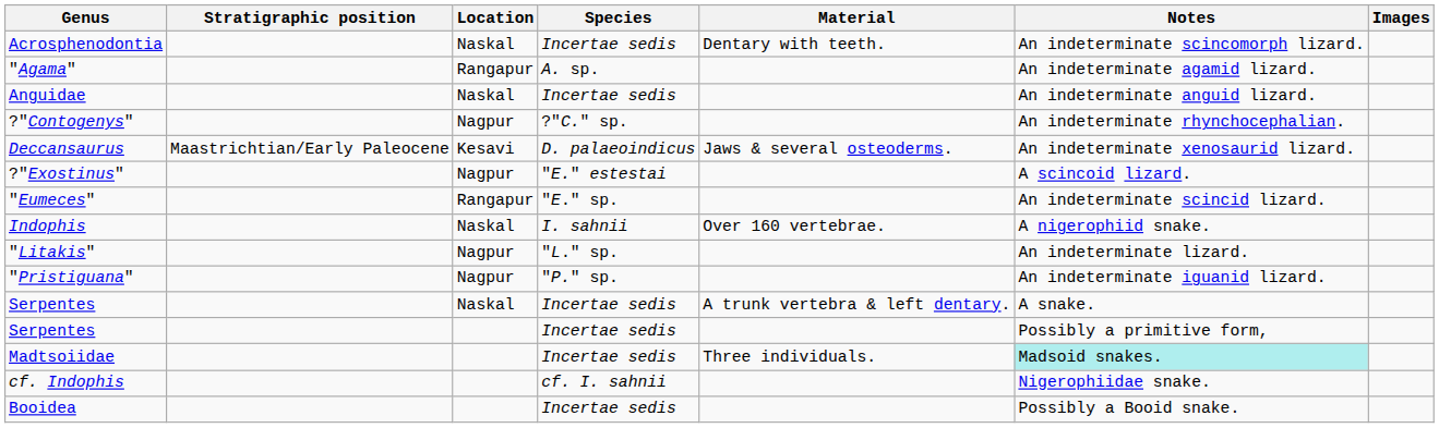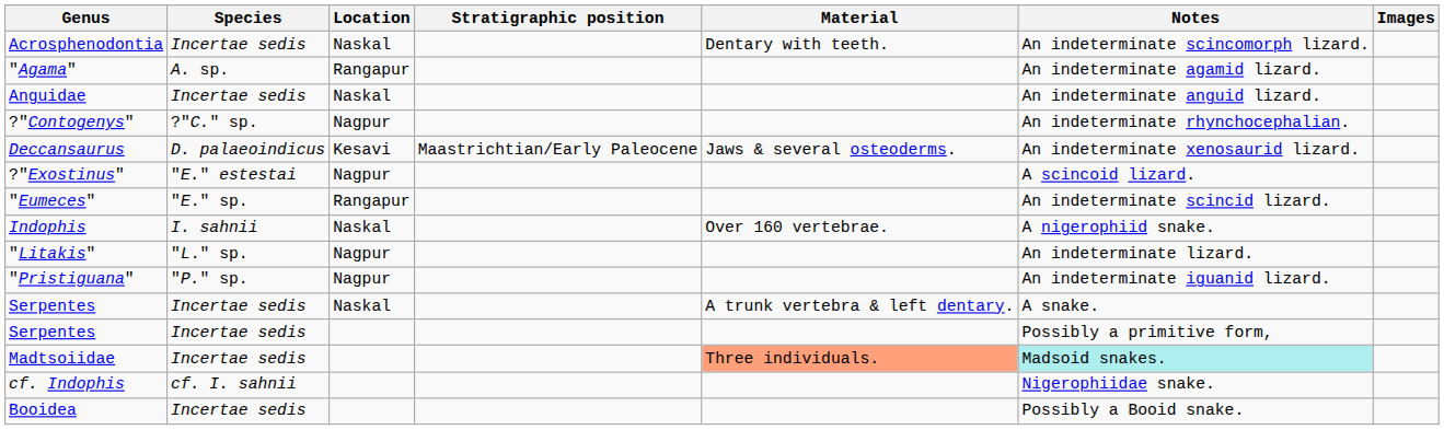columns swapped: Species <-> Stratigraphic position
Madtsoiidae | Material: no background -> lightsalmon background
